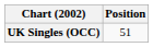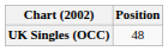UK Singles (OCC) | Position: 51 -> 48
